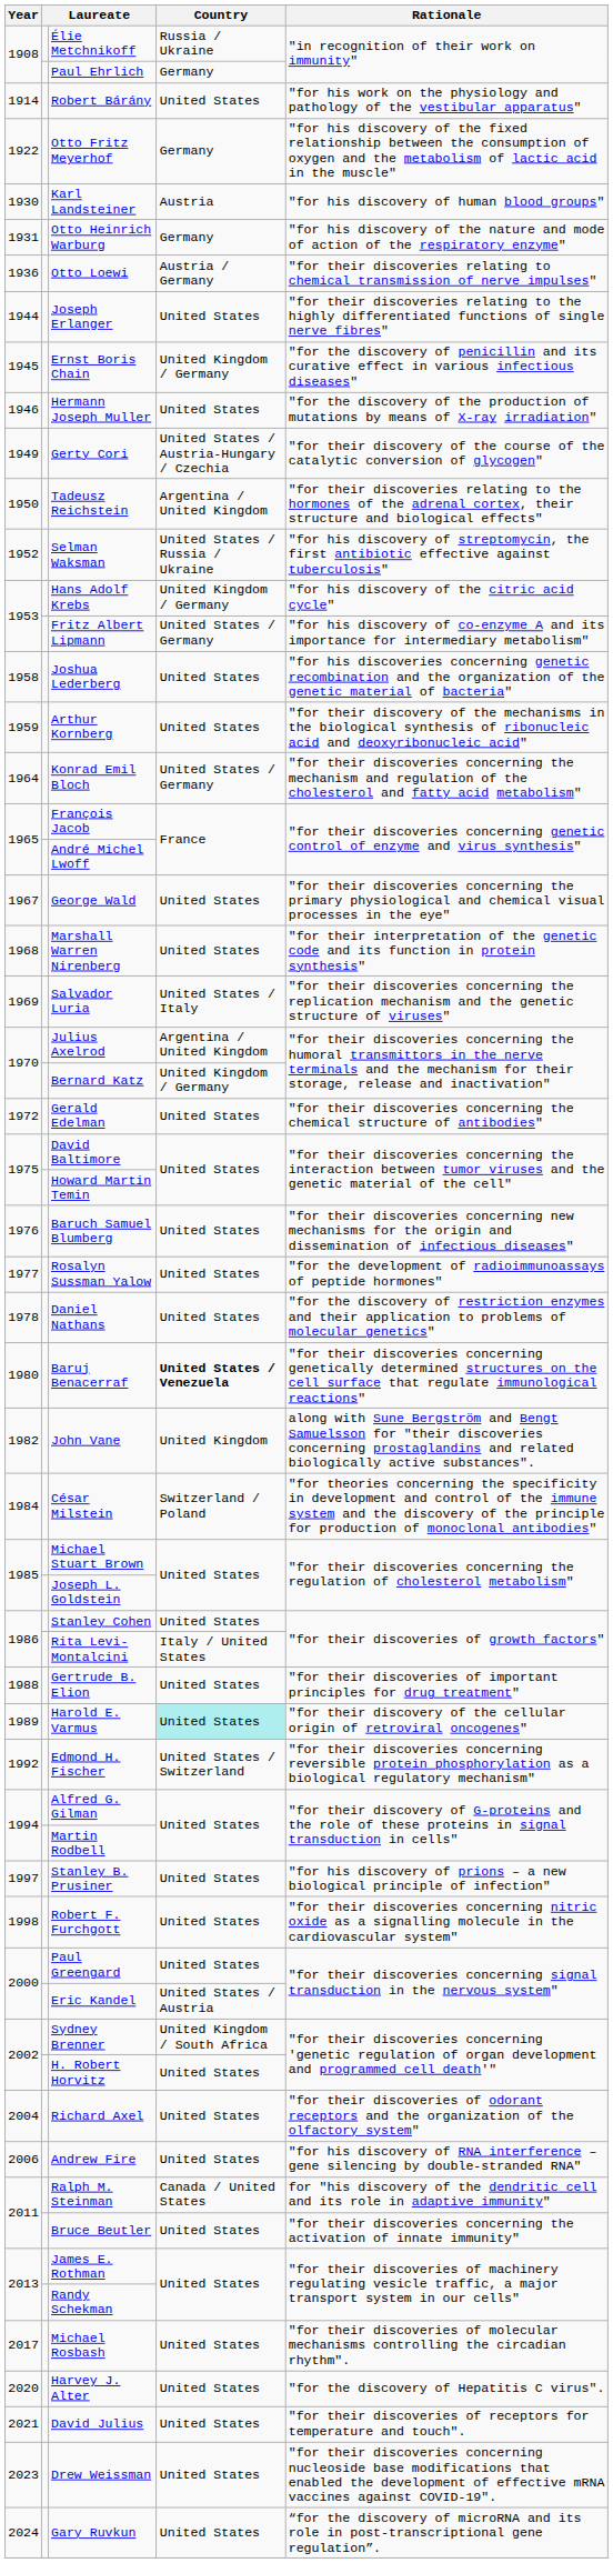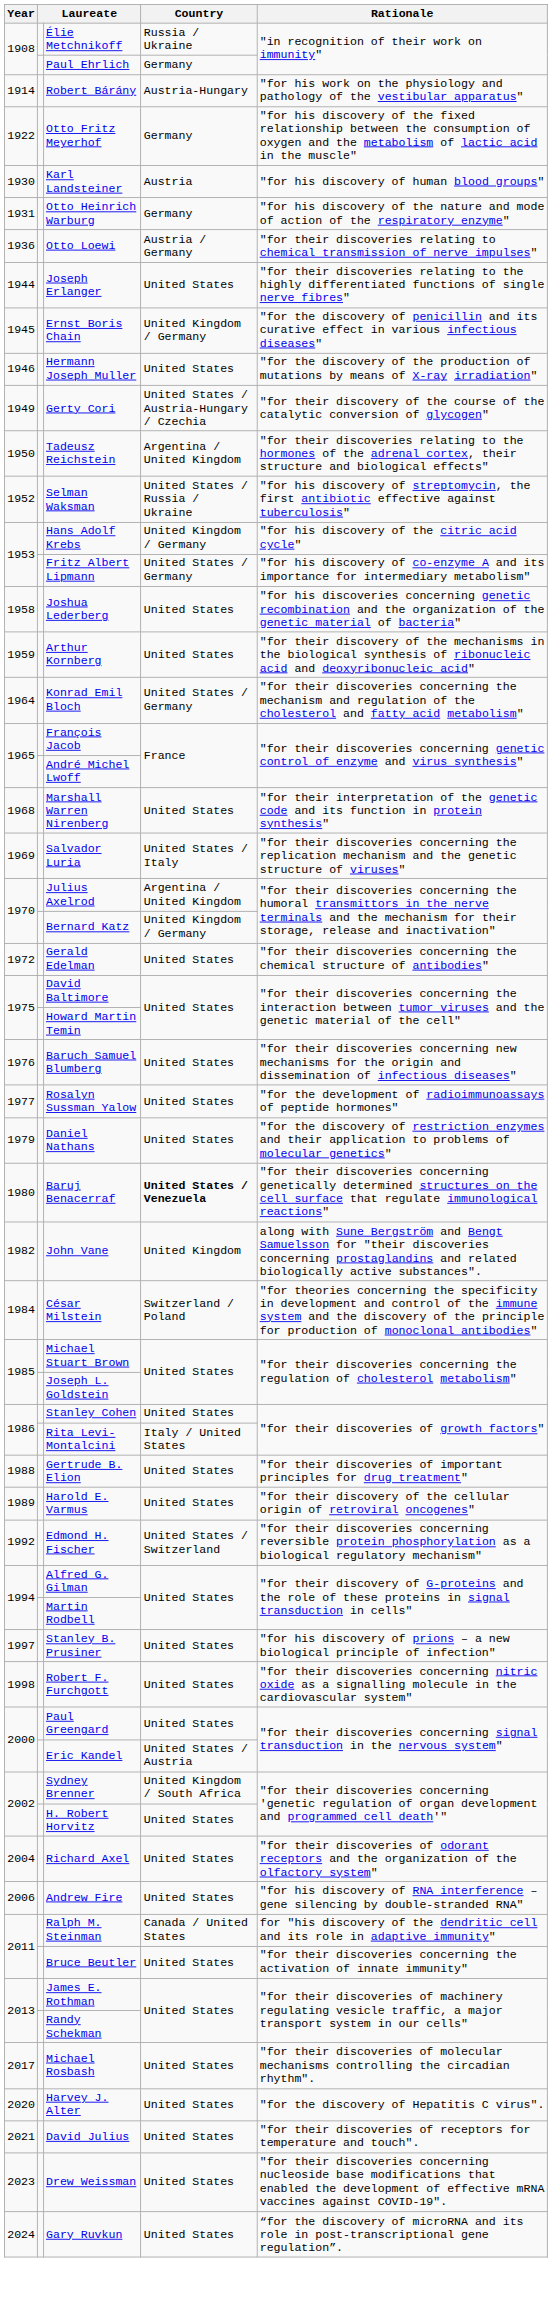Robert Bárány | Country: United States -> Austria-Hungary
- row: 1967 | George Wald | United States | "for their discoveries concerning the primary physiological and chemical visual processes in the eye"
Daniel Nathans | Year: 1978 -> 1979
Harold E. Varmus | Country: paleturquoise background -> no background
